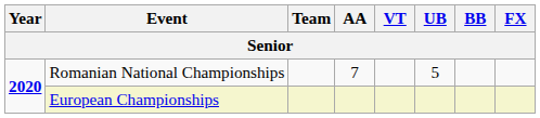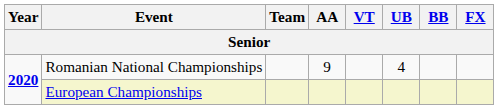Romanian National Championships | AA: 7 -> 9
Romanian National Championships | UB: 5 -> 4
